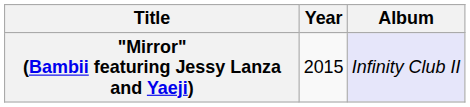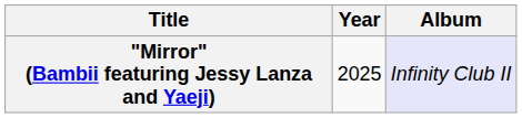"Mirror" (Bambii featuring Jessy Lanza and Yaeji) | Year: 2015 -> 2025
